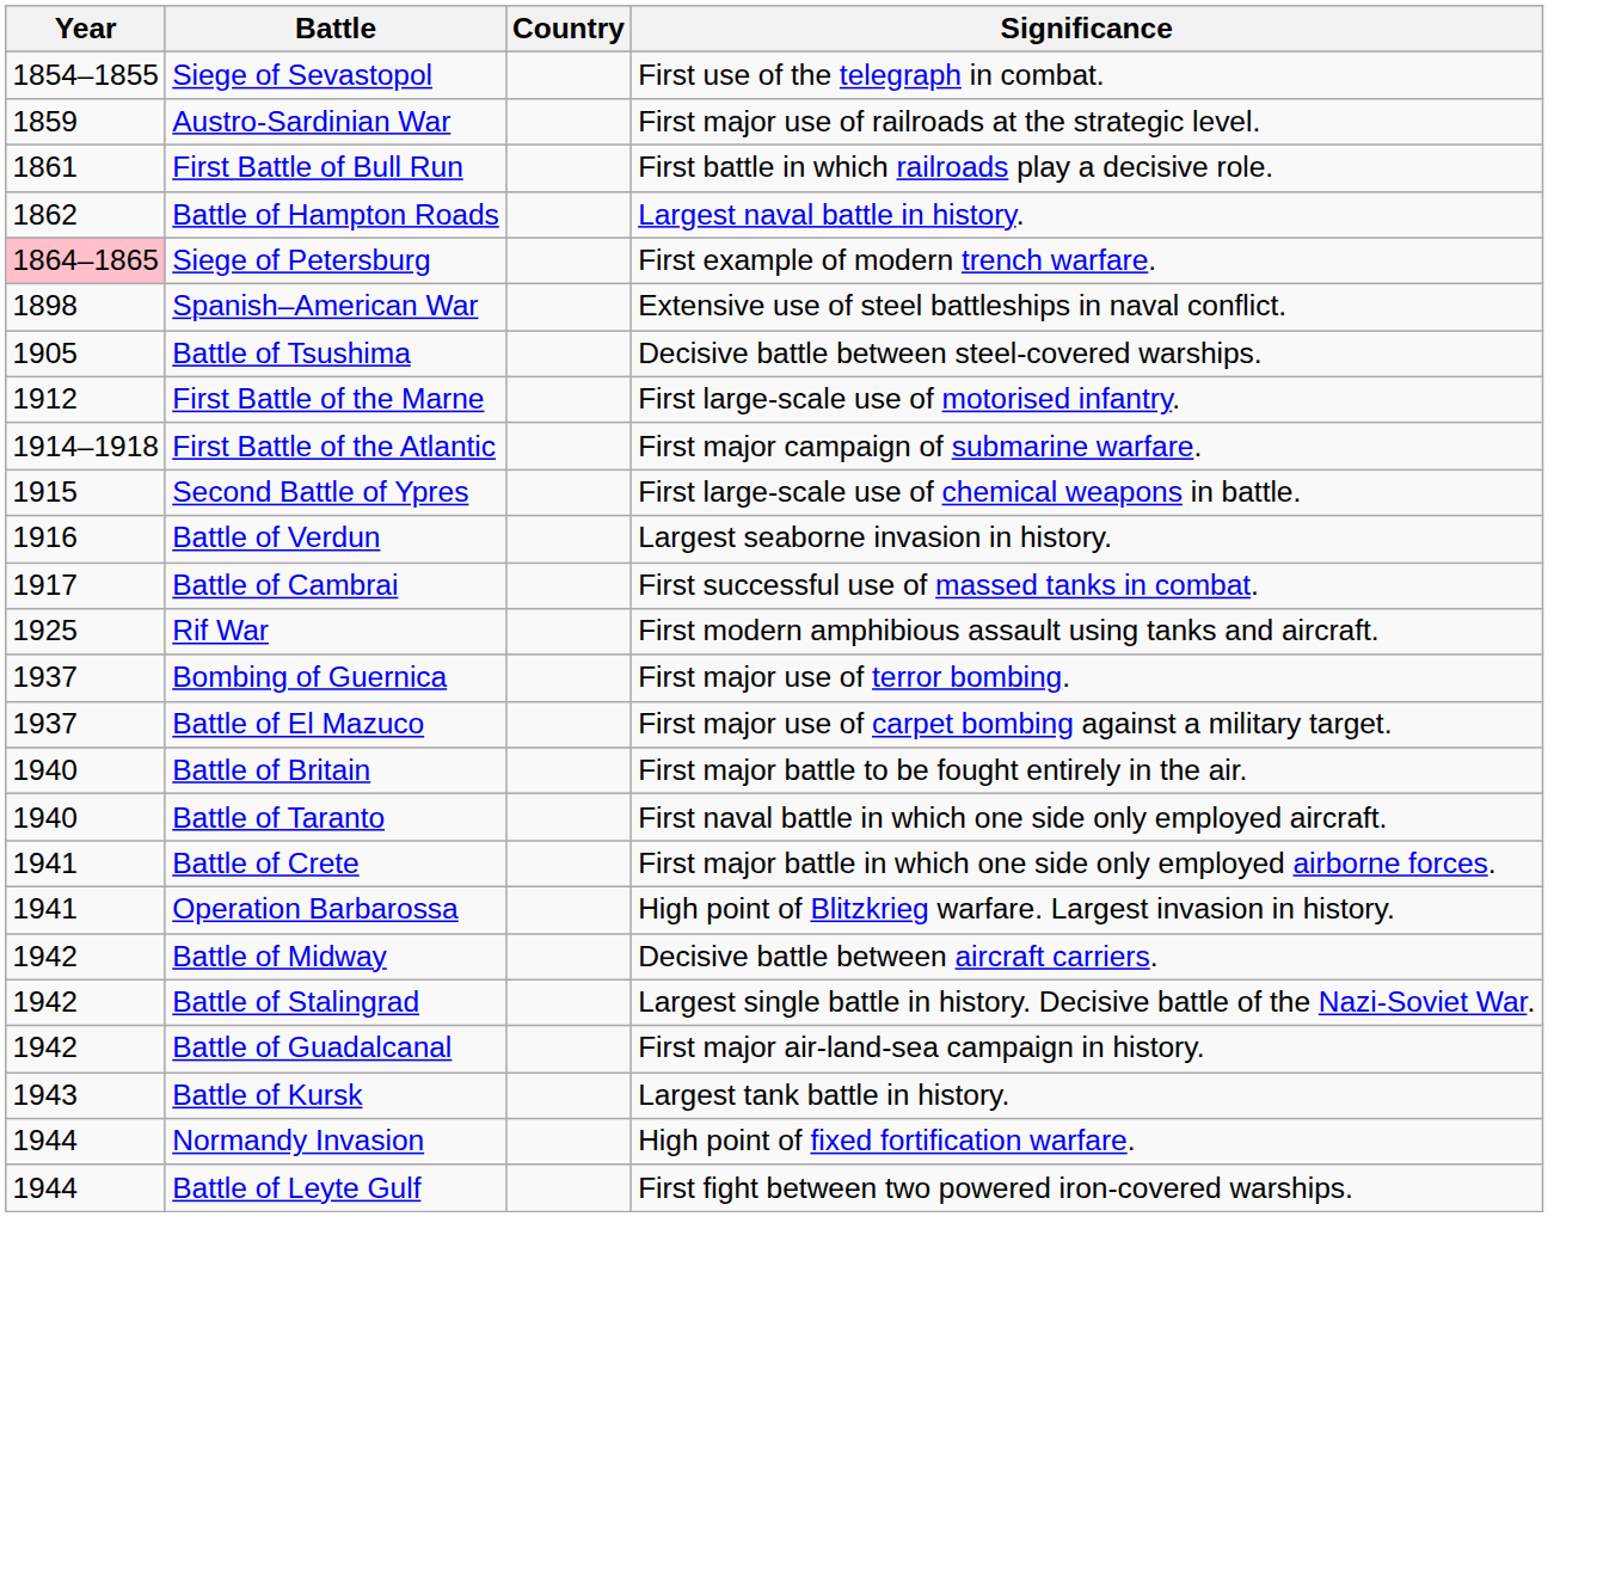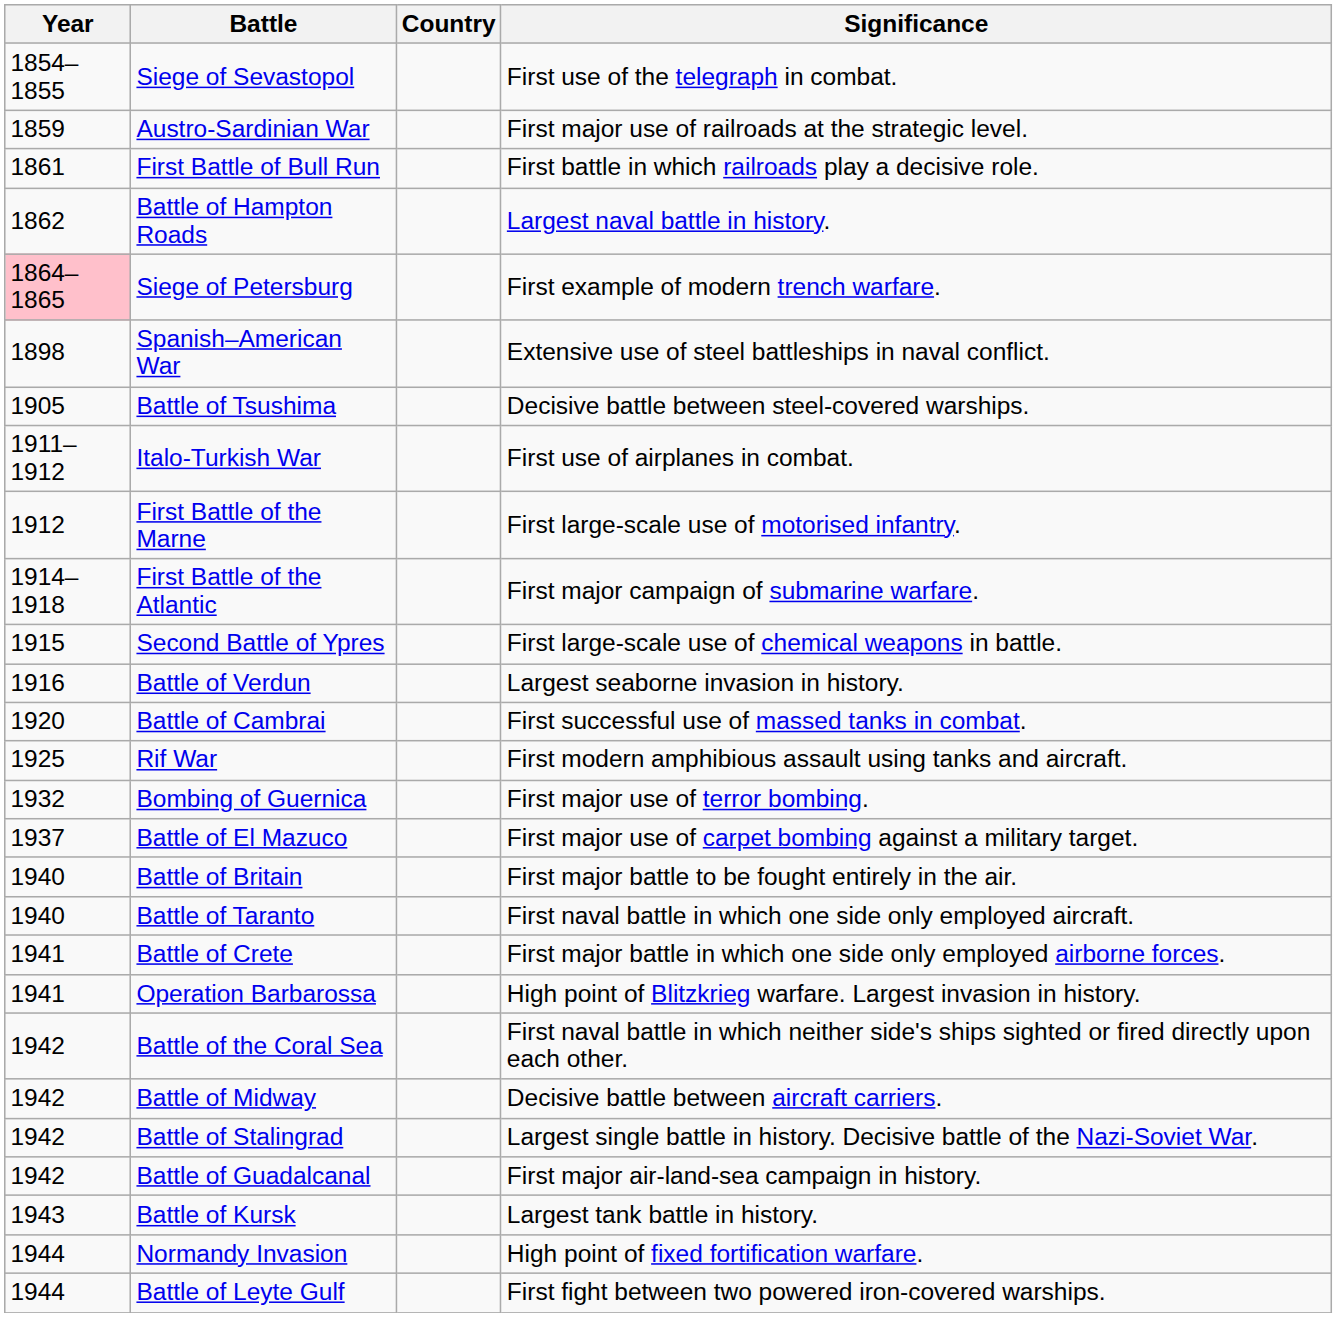+ row: 1911–1912 | Italo-Turkish War | First use of airplanes in combat.
Battle of Cambrai | Year: 1917 -> 1920
Bombing of Guernica | Year: 1937 -> 1932
+ row: 1942 | Battle of the Coral Sea | First naval battle in which neither side's ships sighted or fired directly upon each other.
